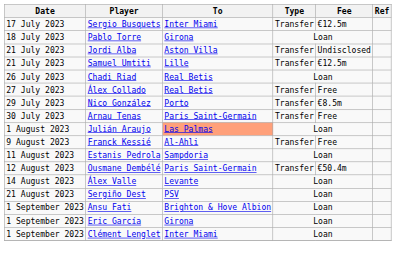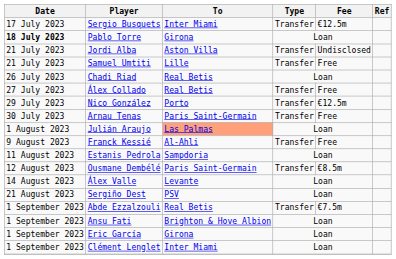Pablo Torre | Date: normal -> bold
Samuel Umtiti | Fee: €12.5m -> Free
Nico González | Fee: €8.5m -> €12.5m
Ousmane Dembélé | Fee: €50.4m -> €8.5m
+ row: 1 September 2023 | Abde Ezzalzouli | Real Betis | Transfer | €7.5m
